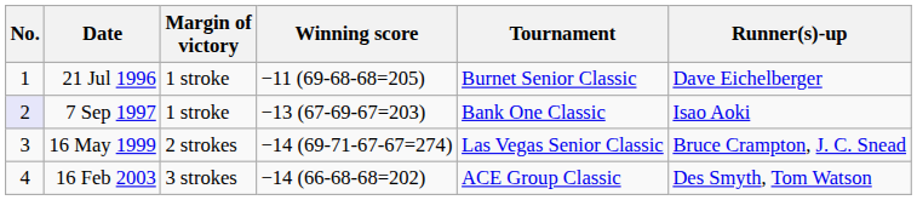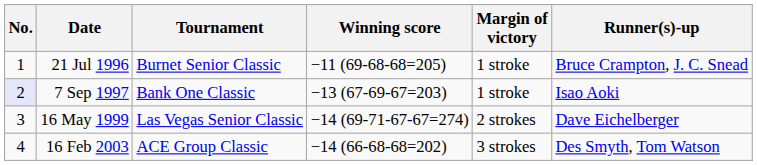columns swapped: Tournament <-> Margin of victory
21 Jul 1996 | Runner(s)-up: Dave Eichelberger -> Bruce Crampton, J. C. Snead
16 May 1999 | Runner(s)-up: Bruce Crampton, J. C. Snead -> Dave Eichelberger
